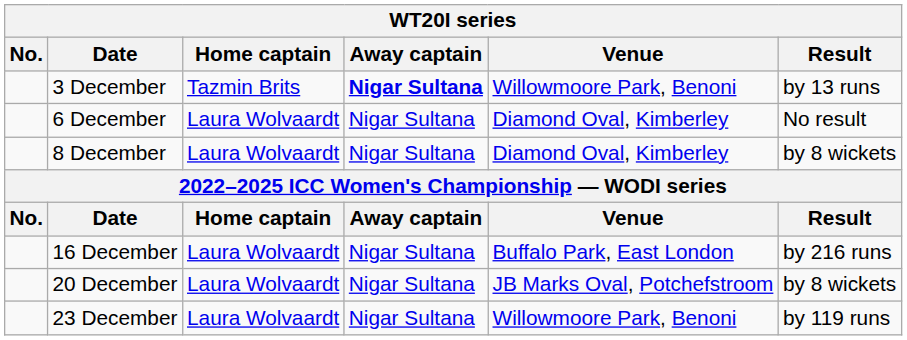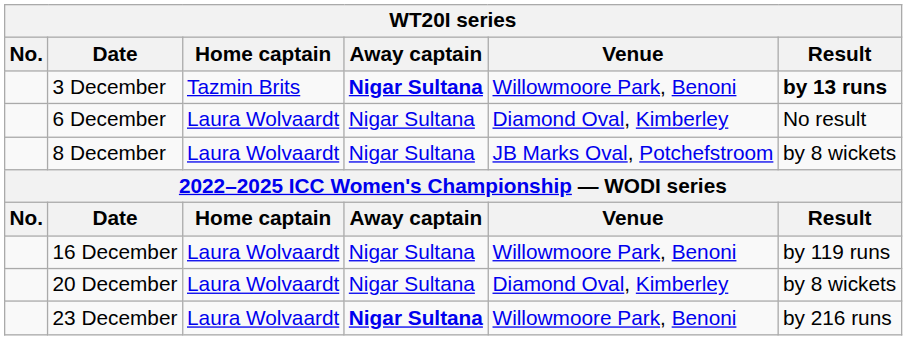3 December | Result: normal -> bold
8 December | Venue: Diamond Oval, Kimberley -> JB Marks Oval, Potchefstroom
16 December | Venue: Buffalo Park, East London -> Willowmoore Park, Benoni
16 December | Result: by 216 runs -> by 119 runs
20 December | Venue: JB Marks Oval, Potchefstroom -> Diamond Oval, Kimberley
23 December | Away captain: normal -> bold
23 December | Result: by 119 runs -> by 216 runs
